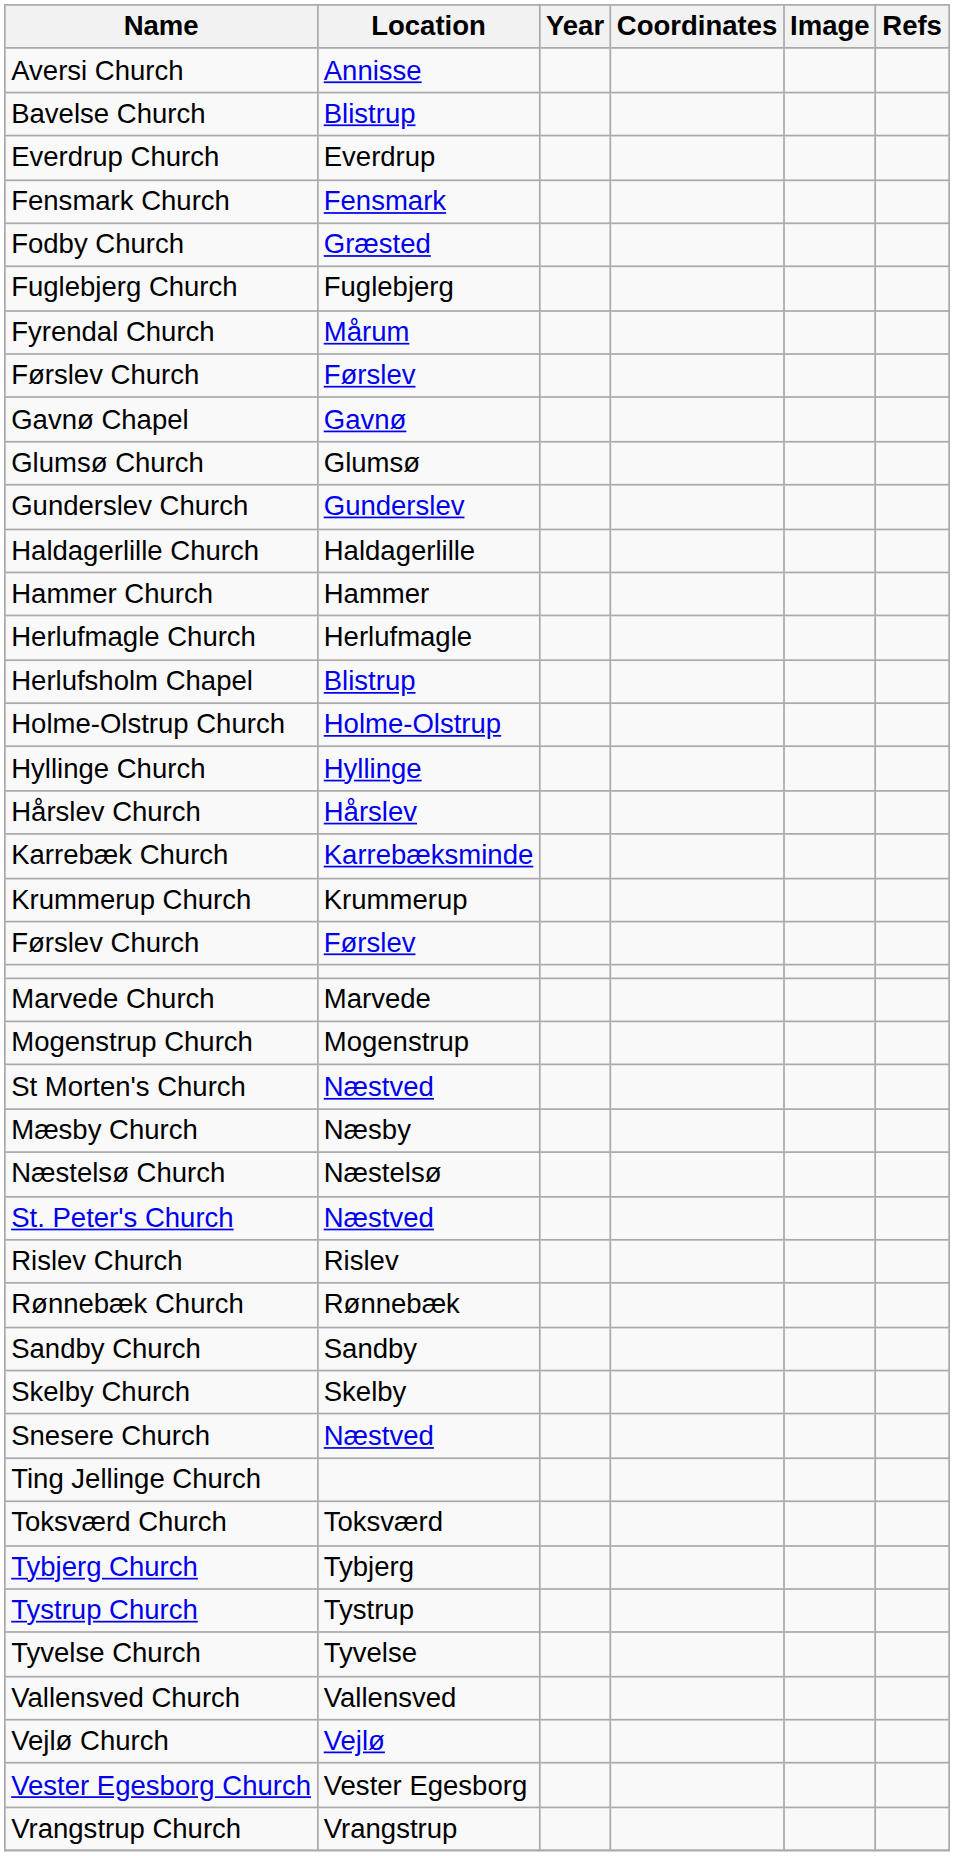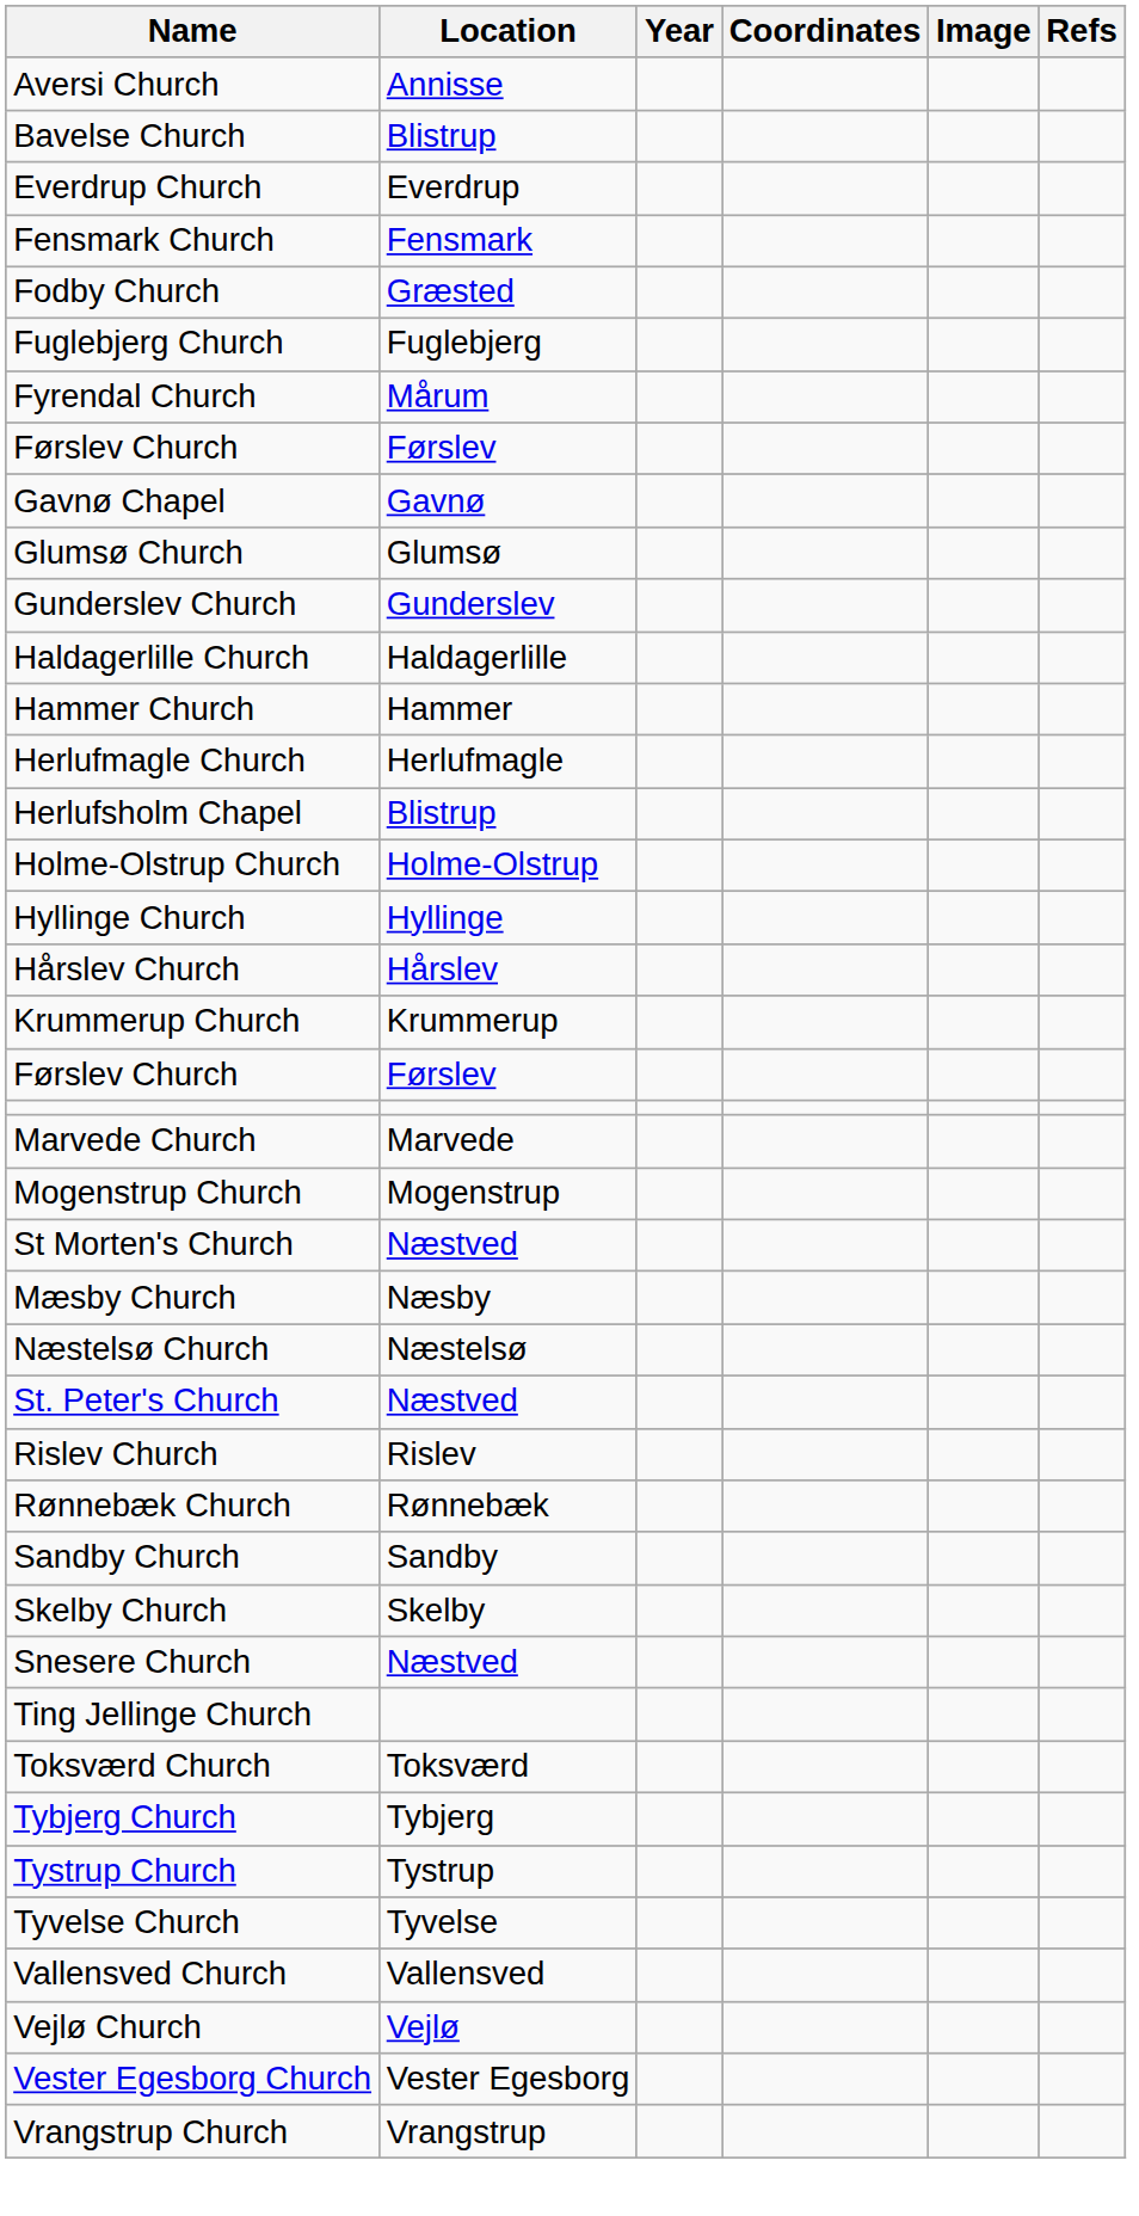- row: Karrebæk Church | Karrebæksminde
